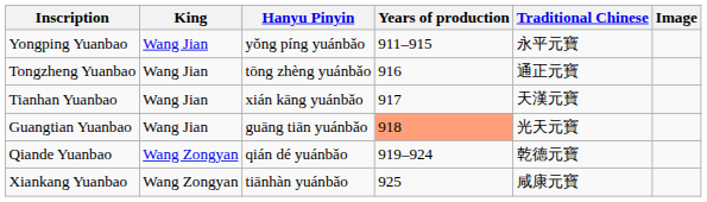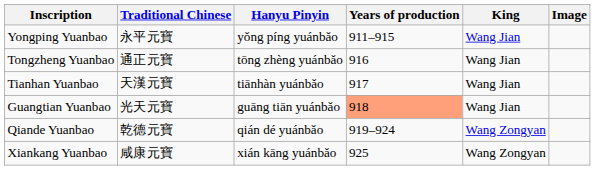columns swapped: Traditional Chinese <-> King
Tianhan Yuanbao | Hanyu Pinyin: xián kāng yuánbǎo -> tiānhàn yuánbǎo
Xiankang Yuanbao | Hanyu Pinyin: tiānhàn yuánbǎo -> xián kāng yuánbǎo
